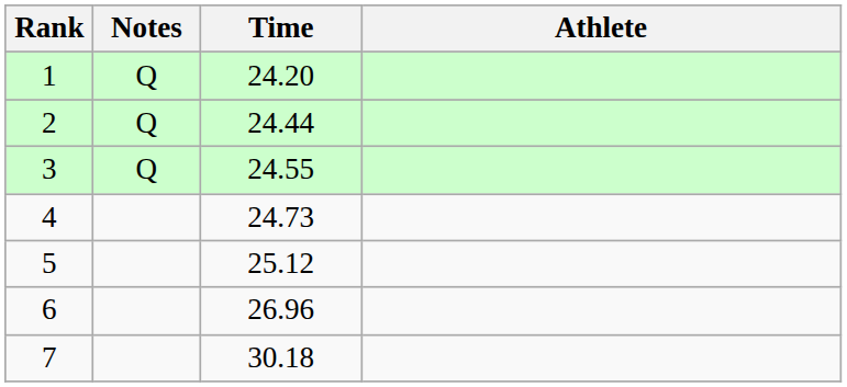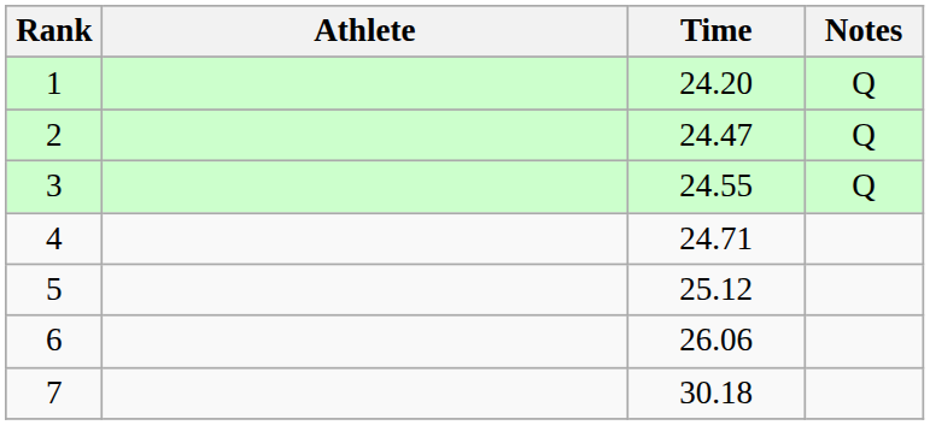columns swapped: Athlete <-> Notes
2 | Time: 24.44 -> 24.47
4 | Time: 24.73 -> 24.71
6 | Time: 26.96 -> 26.06
